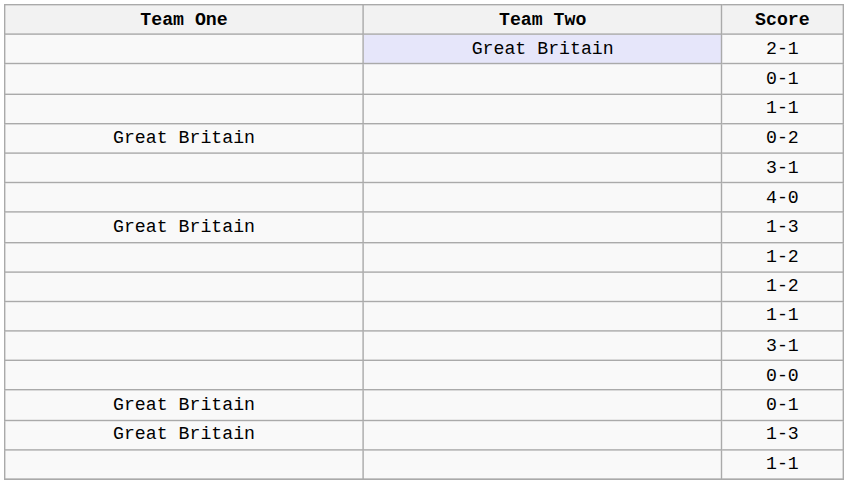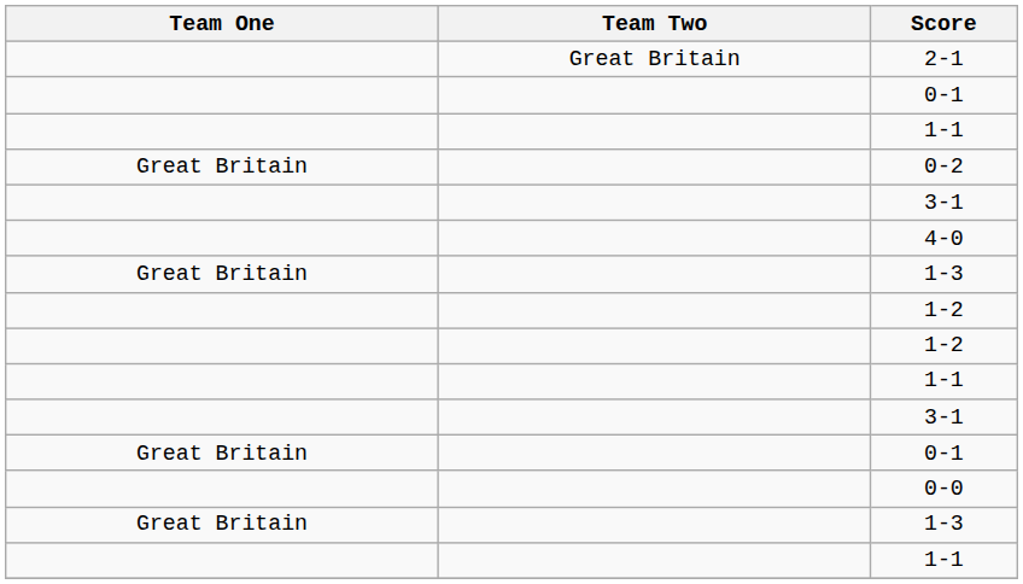2-1 | Team Two: lavender background -> no background
rows swapped: Great Britain / 0-1 <-> 0-0
